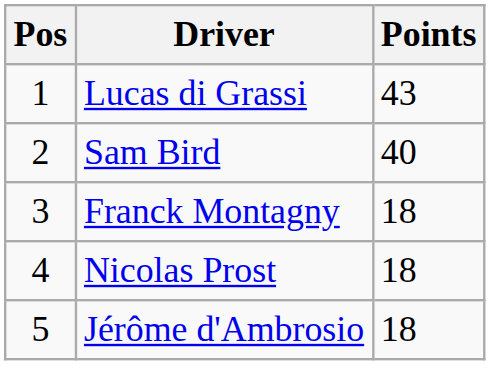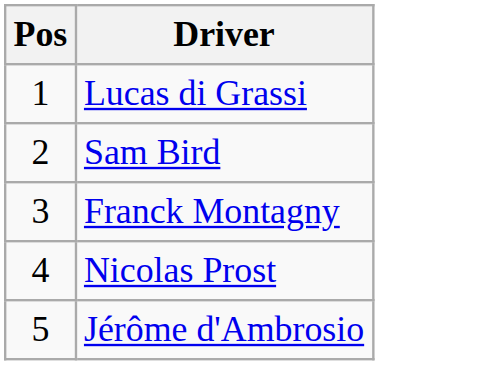- column: Points | 43 | 40 | 18 | 18 | 18
